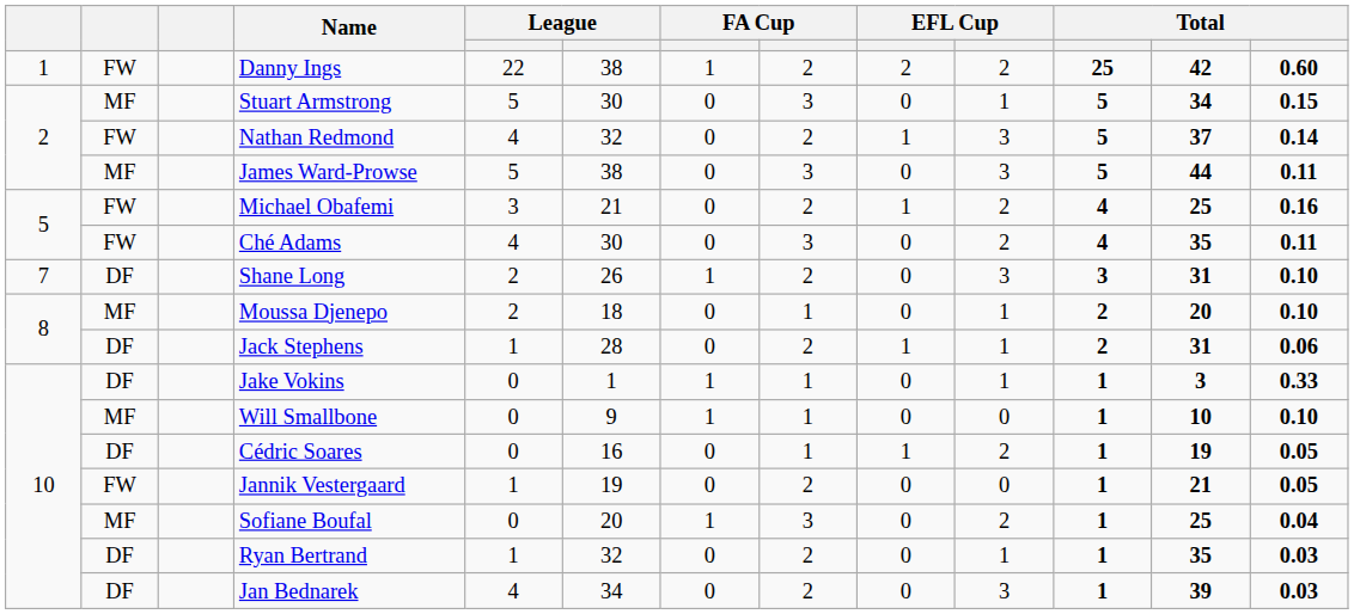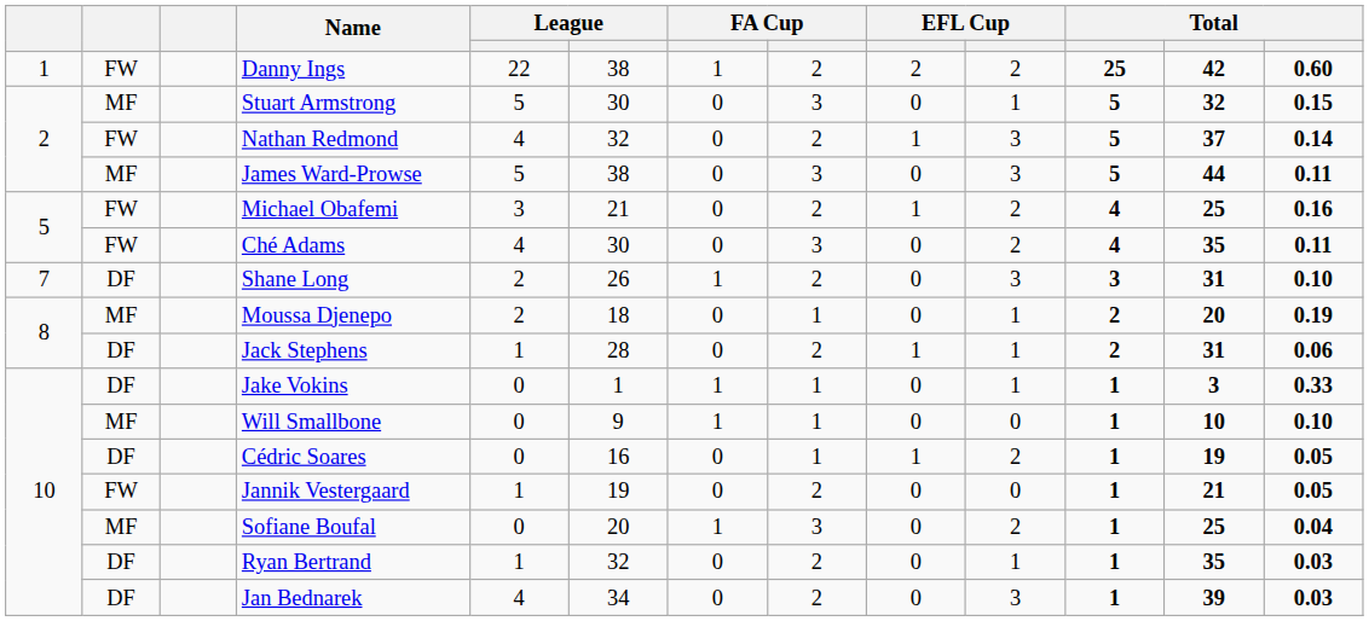Stuart Armstrong | column 12: 34 -> 32
Moussa Djenepo | column 13: 0.10 -> 0.19
